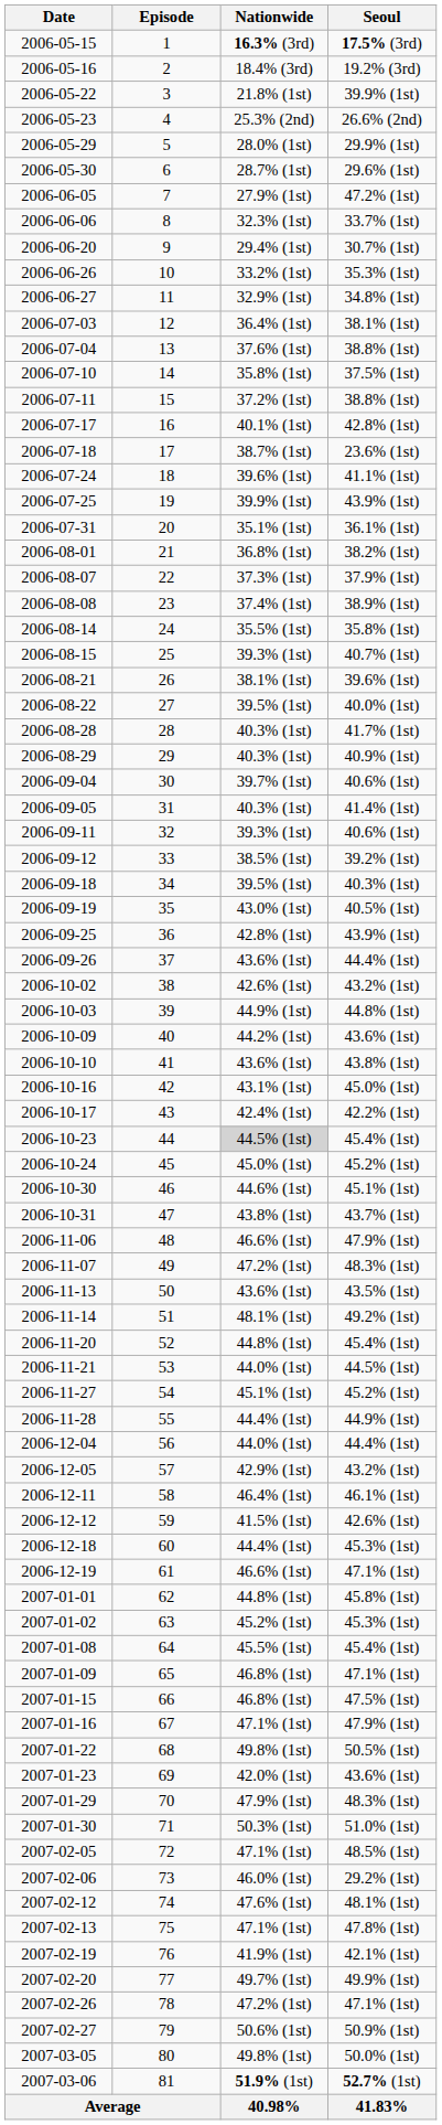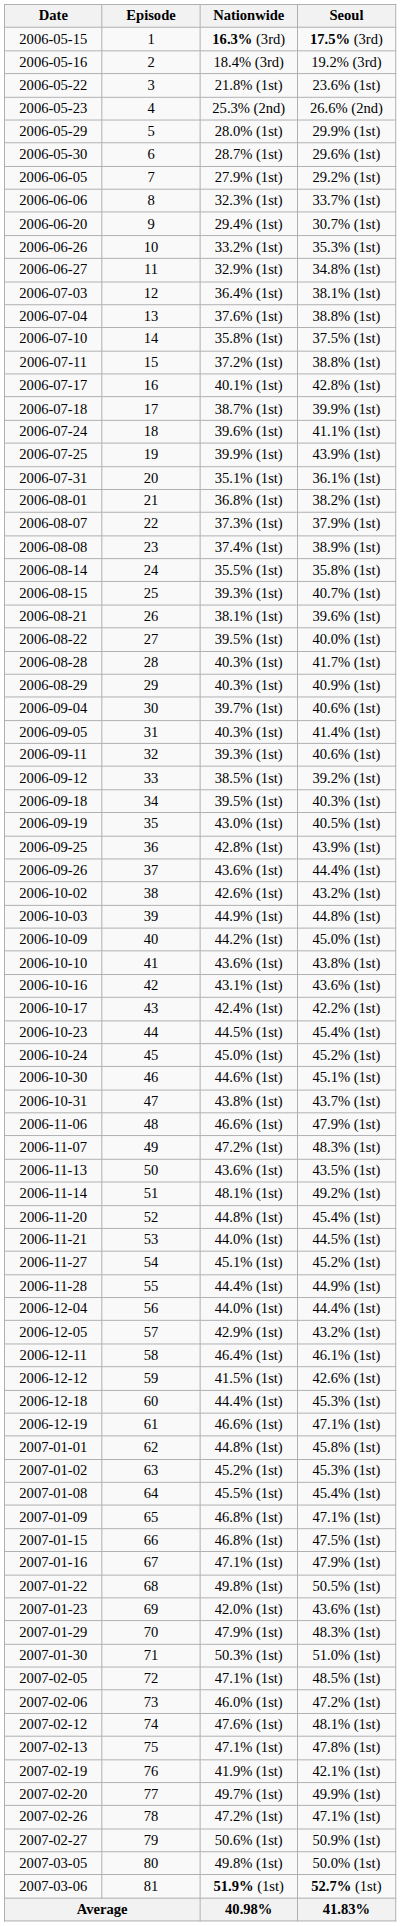2006-05-22 | Seoul: 39.9% (1st) -> 23.6% (1st)
2006-06-05 | Seoul: 47.2% (1st) -> 29.2% (1st)
2006-07-18 | Seoul: 23.6% (1st) -> 39.9% (1st)
2006-10-09 | Seoul: 43.6% (1st) -> 45.0% (1st)
2006-10-16 | Seoul: 45.0% (1st) -> 43.6% (1st)
2006-10-23 | Nationwide: lightgrey background -> no background
2007-02-06 | Seoul: 29.2% (1st) -> 47.2% (1st)
